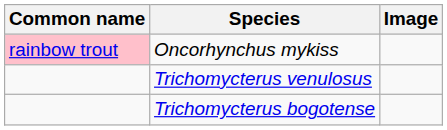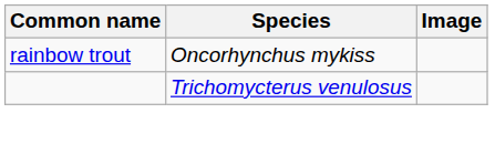Oncorhynchus mykiss | Common name: pink background -> no background
- row: Trichomycterus bogotense
